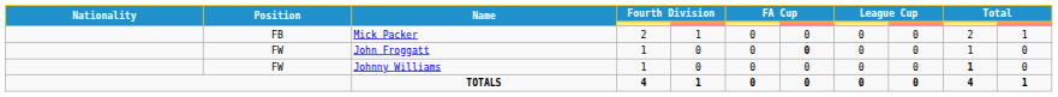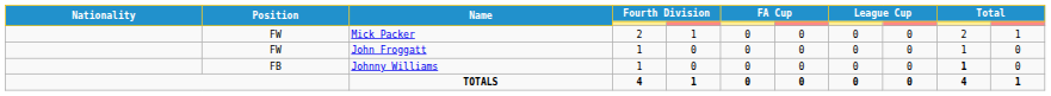Mick Packer | Position: FB -> FW
John Froggatt | column 7: bold -> normal
Johnny Williams | Position: FW -> FB
